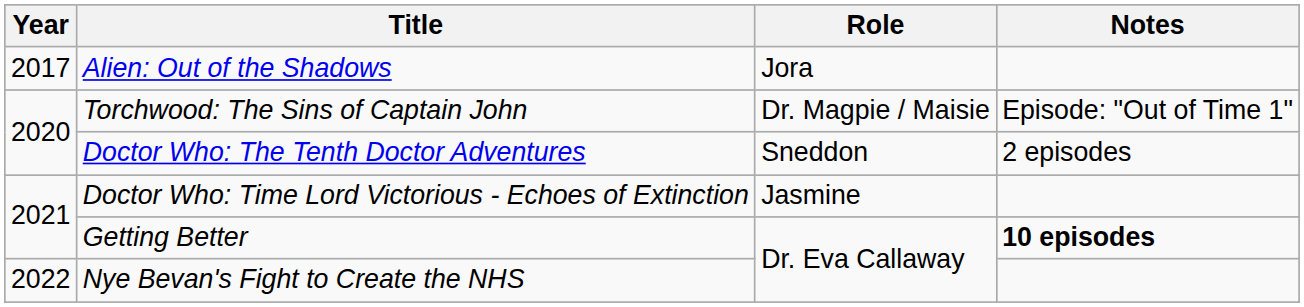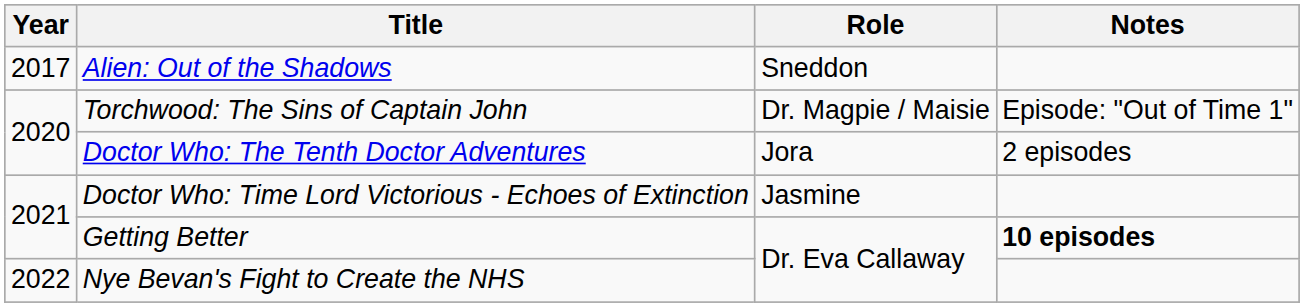Alien: Out of the Shadows | Role: Jora -> Sneddon
Doctor Who: The Tenth Doctor Adventures | Role: Sneddon -> Jora
